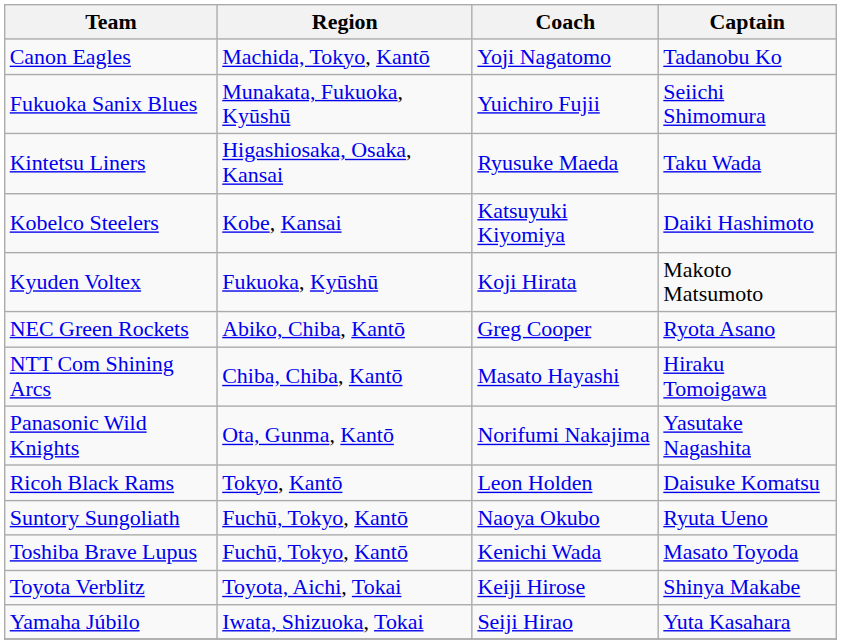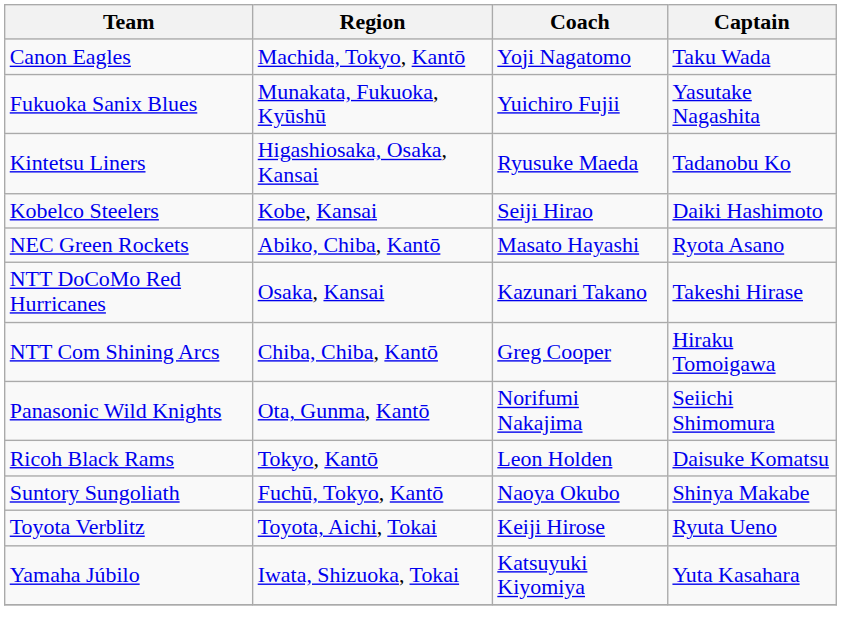Canon Eagles | Captain: Tadanobu Ko -> Taku Wada
Fukuoka Sanix Blues | Captain: Seiichi Shimomura -> Yasutake Nagashita
Kintetsu Liners | Captain: Taku Wada -> Tadanobu Ko
Kobelco Steelers | Coach: Katsuyuki Kiyomiya -> Seiji Hirao
- row: Kyuden Voltex | Fukuoka, Kyūshū | Koji Hirata | Makoto Matsumoto
NEC Green Rockets | Coach: Greg Cooper -> Masato Hayashi
+ row: NTT DoCoMo Red Hurricanes | Osaka, Kansai | Kazunari Takano | Takeshi Hirase
NTT Com Shining Arcs | Coach: Masato Hayashi -> Greg Cooper
Panasonic Wild Knights | Captain: Yasutake Nagashita -> Seiichi Shimomura
Suntory Sungoliath | Captain: Ryuta Ueno -> Shinya Makabe
- row: Toshiba Brave Lupus | Fuchū, Tokyo, Kantō | Kenichi Wada | Masato Toyoda
Toyota Verblitz | Captain: Shinya Makabe -> Ryuta Ueno
Yamaha Júbilo | Coach: Seiji Hirao -> Katsuyuki Kiyomiya
